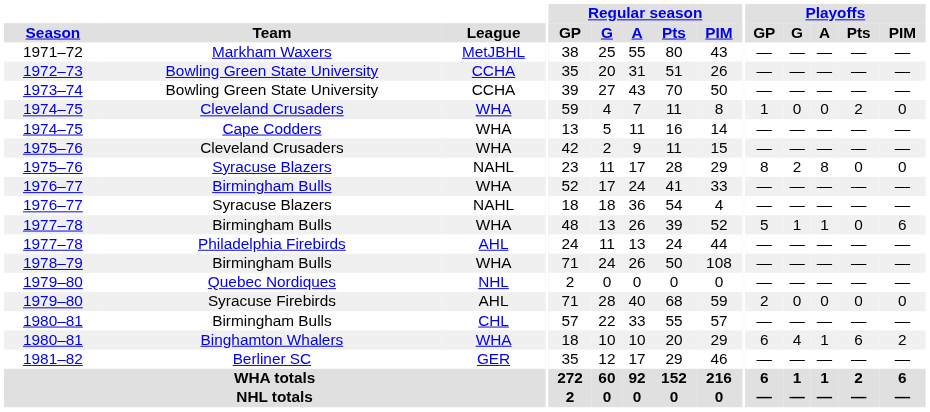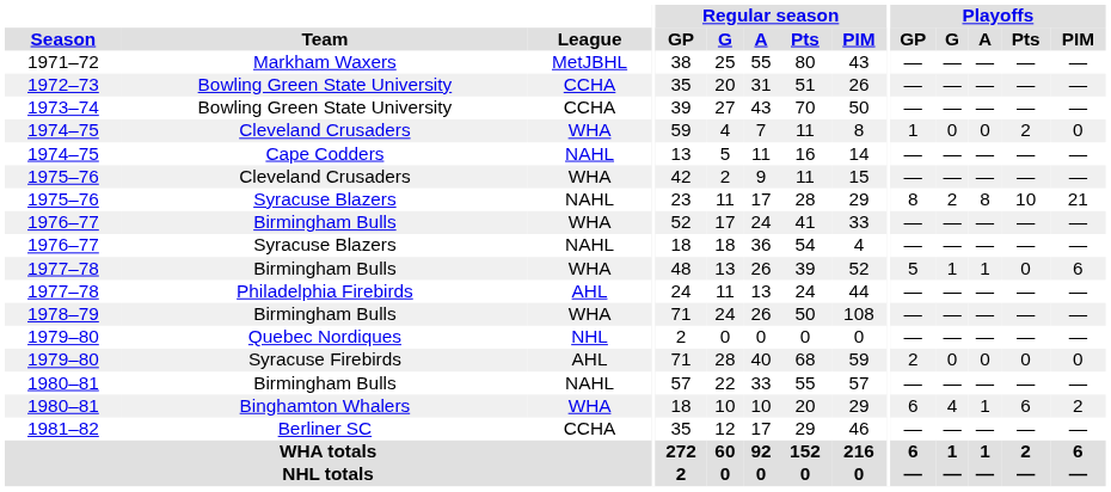1974–75 / Cape Codders | League: WHA -> NAHL
1975–76 / Syracuse Blazers | Playoffs / Pts: 0 -> 10
1975–76 / Syracuse Blazers | Playoffs / PIM: 0 -> 21
1980–81 / Birmingham Bulls | League: CHL -> NAHL
1981–82 | League: GER -> CCHA
